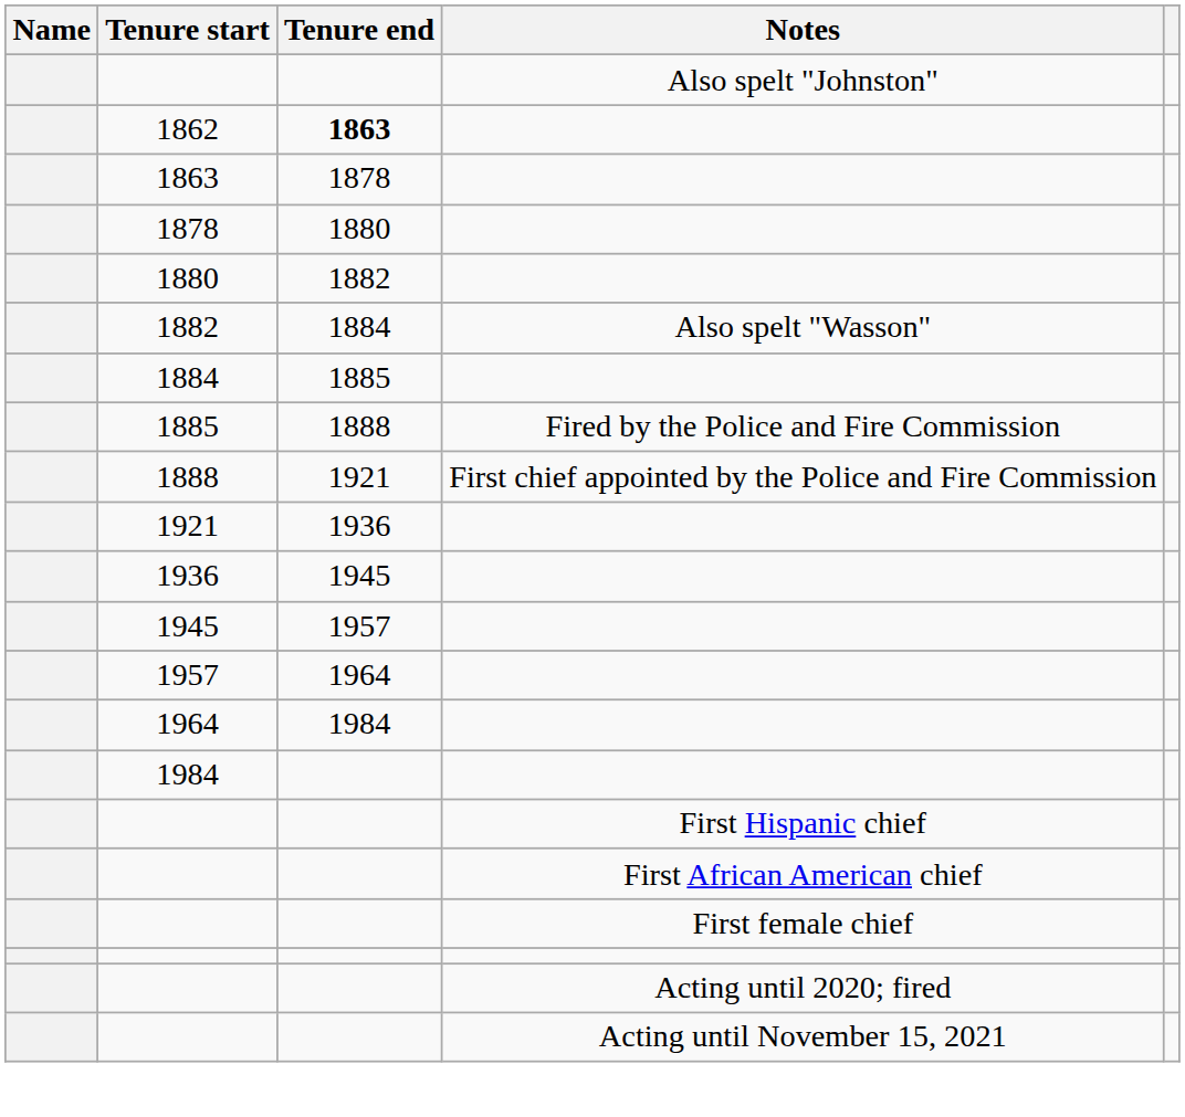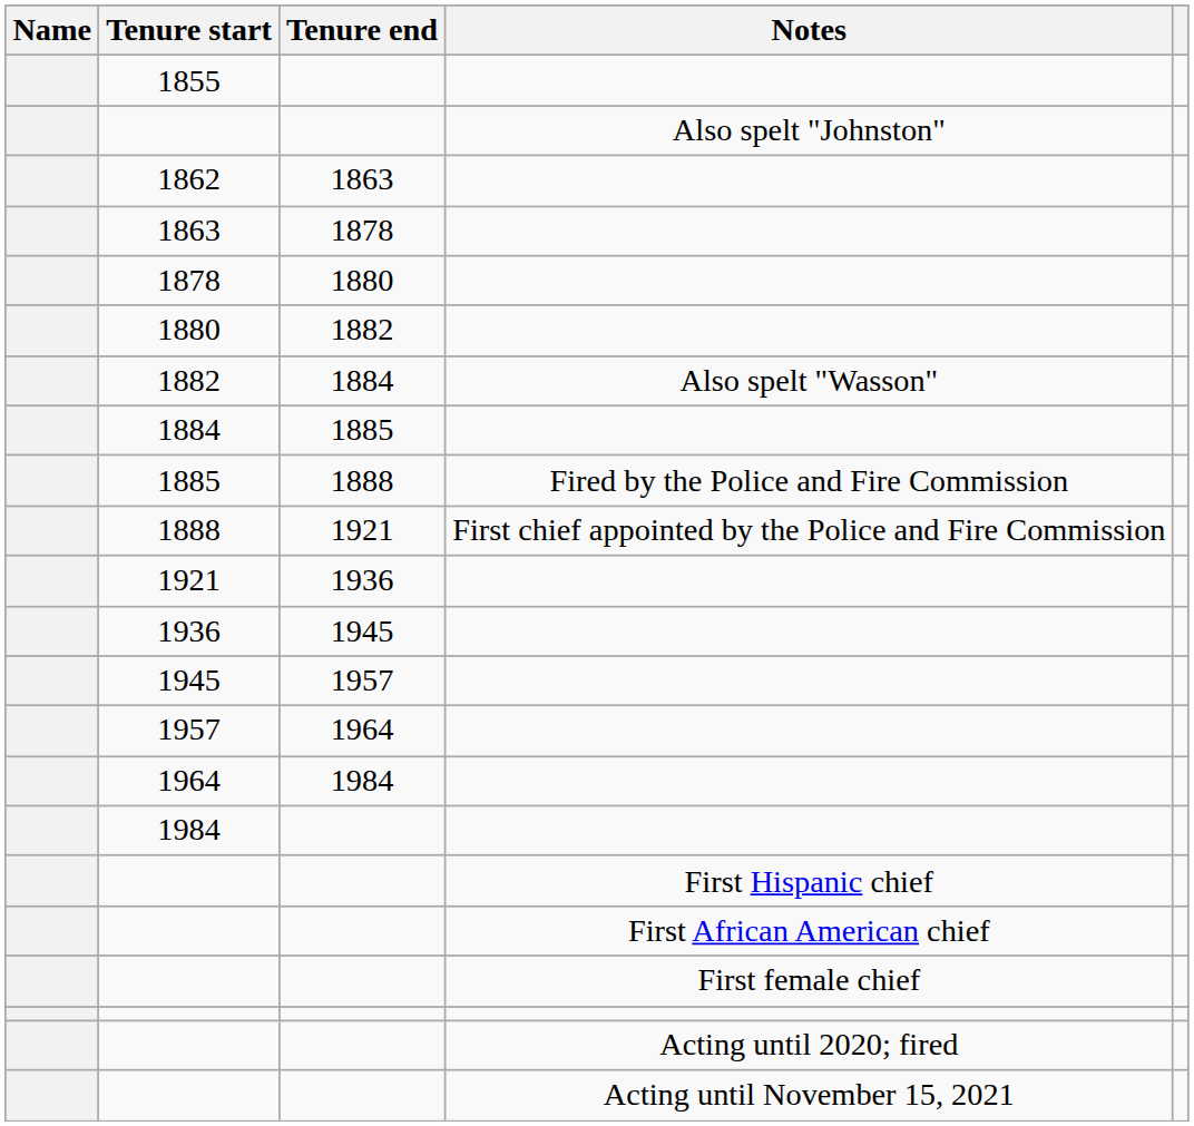+ row: 1855
1862 | Tenure end: bold -> normal
